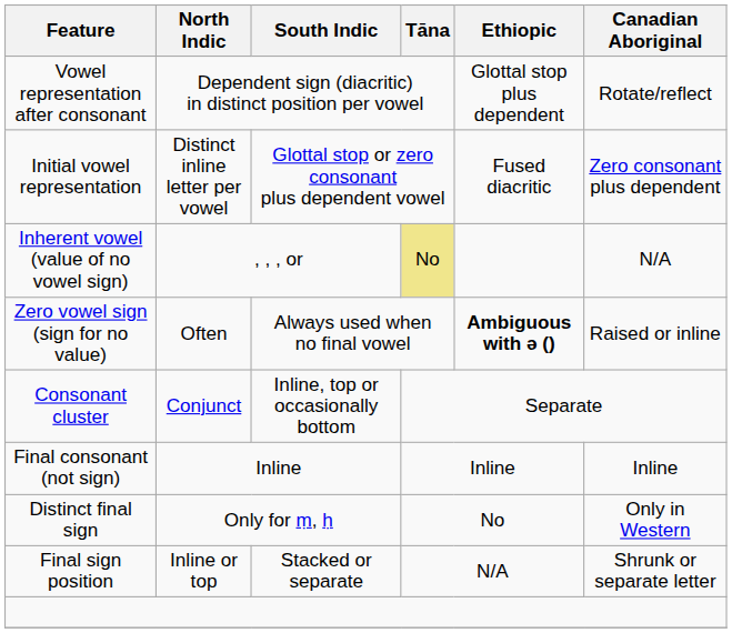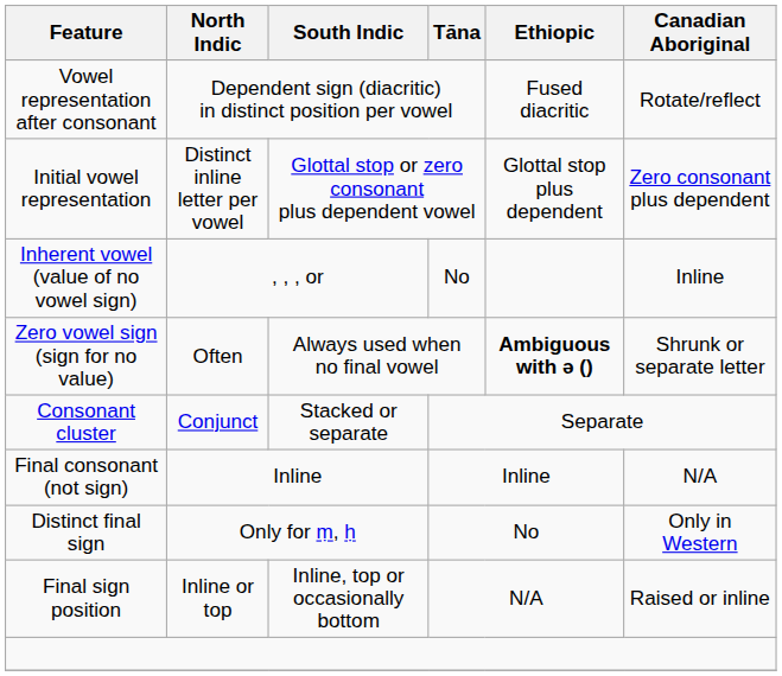Vowel representation after consonant | Ethiopic: Glottal stop plus dependent -> Fused diacritic
Initial vowel representation | Ethiopic: Fused diacritic -> Glottal stop plus dependent
Inherent vowel (value of no vowel sign) | Tāna: khaki background -> no background
Inherent vowel (value of no vowel sign) | Canadian Aboriginal: N/A -> Inline
Zero vowel sign (sign for no value) | Canadian Aboriginal: Raised or inline -> Shrunk or separate letter
Consonant cluster | South Indic: Inline, top or occasionally bottom -> Stacked or separate
Final consonant (not sign) | Canadian Aboriginal: Inline -> N/A
Final sign position | South Indic: Stacked or separate -> Inline, top or occasionally bottom
Final sign position | Canadian Aboriginal: Shrunk or separate letter -> Raised or inline
